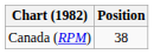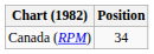Canada (RPM) | Position: 38 -> 34
